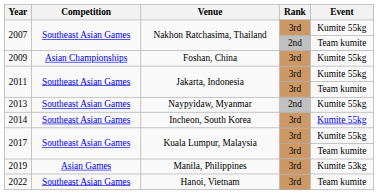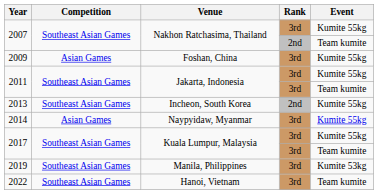2009 | Competition: Asian Championships -> Asian Games
2013 | Venue: Naypyidaw, Myanmar -> Incheon, South Korea
2014 | Competition: Southeast Asian Games -> Asian Games
2014 | Venue: Incheon, South Korea -> Naypyidaw, Myanmar
2019 | Competition: Asian Games -> Southeast Asian Games
